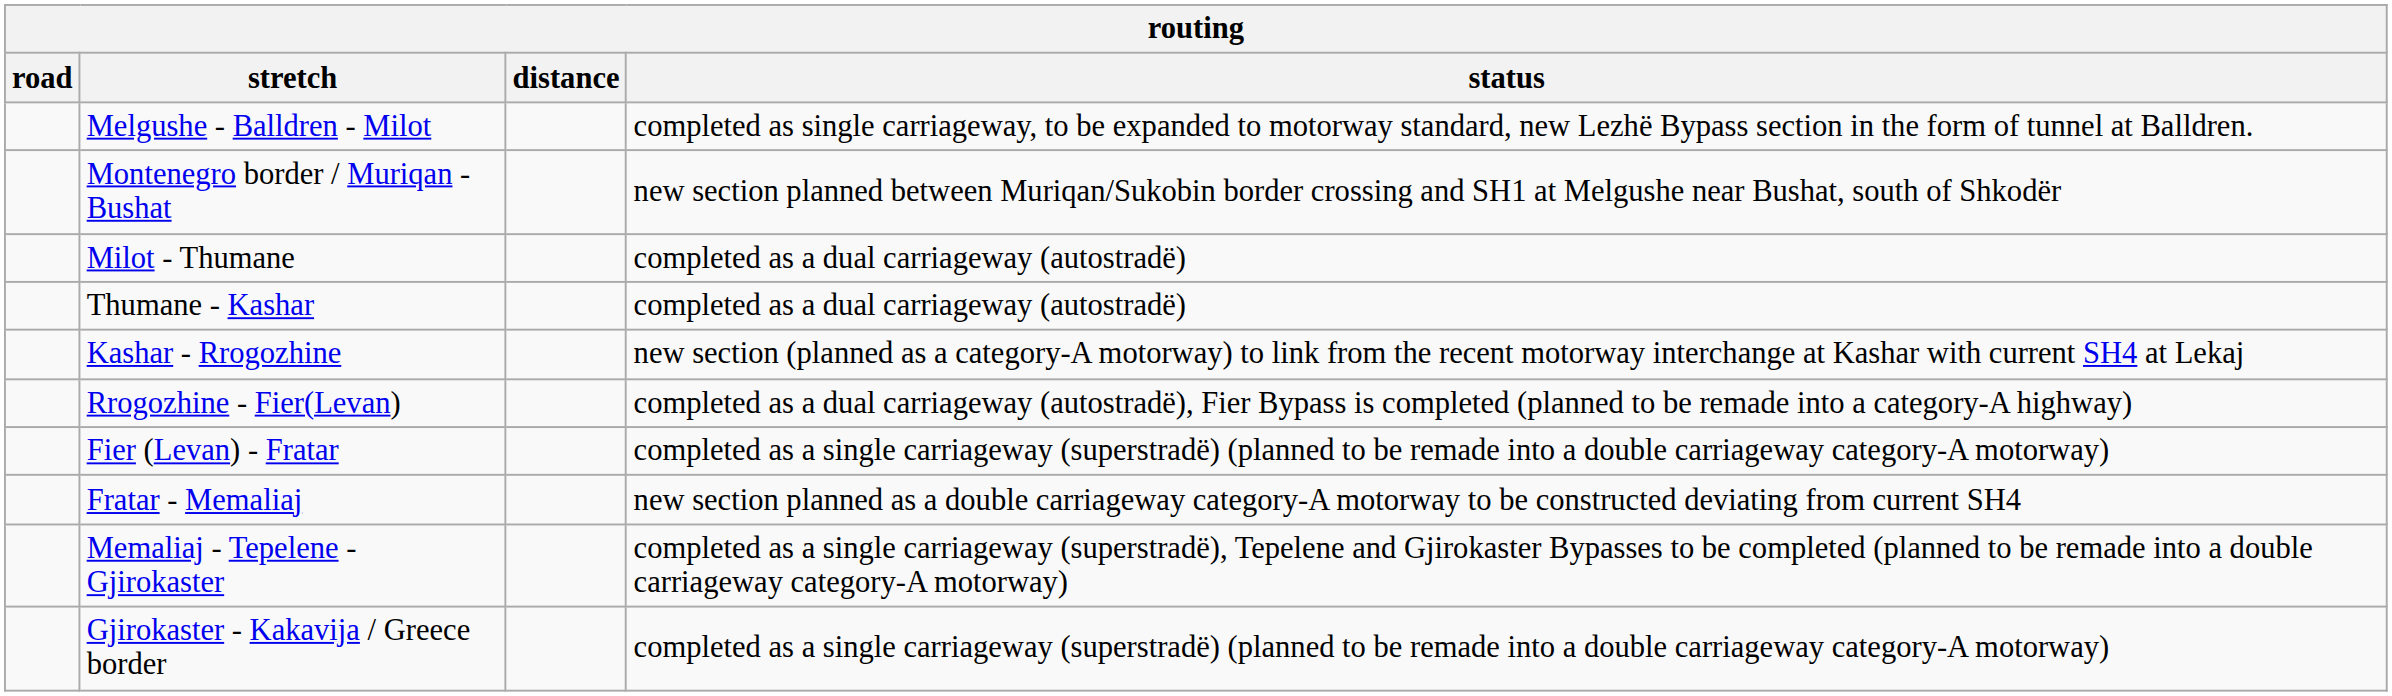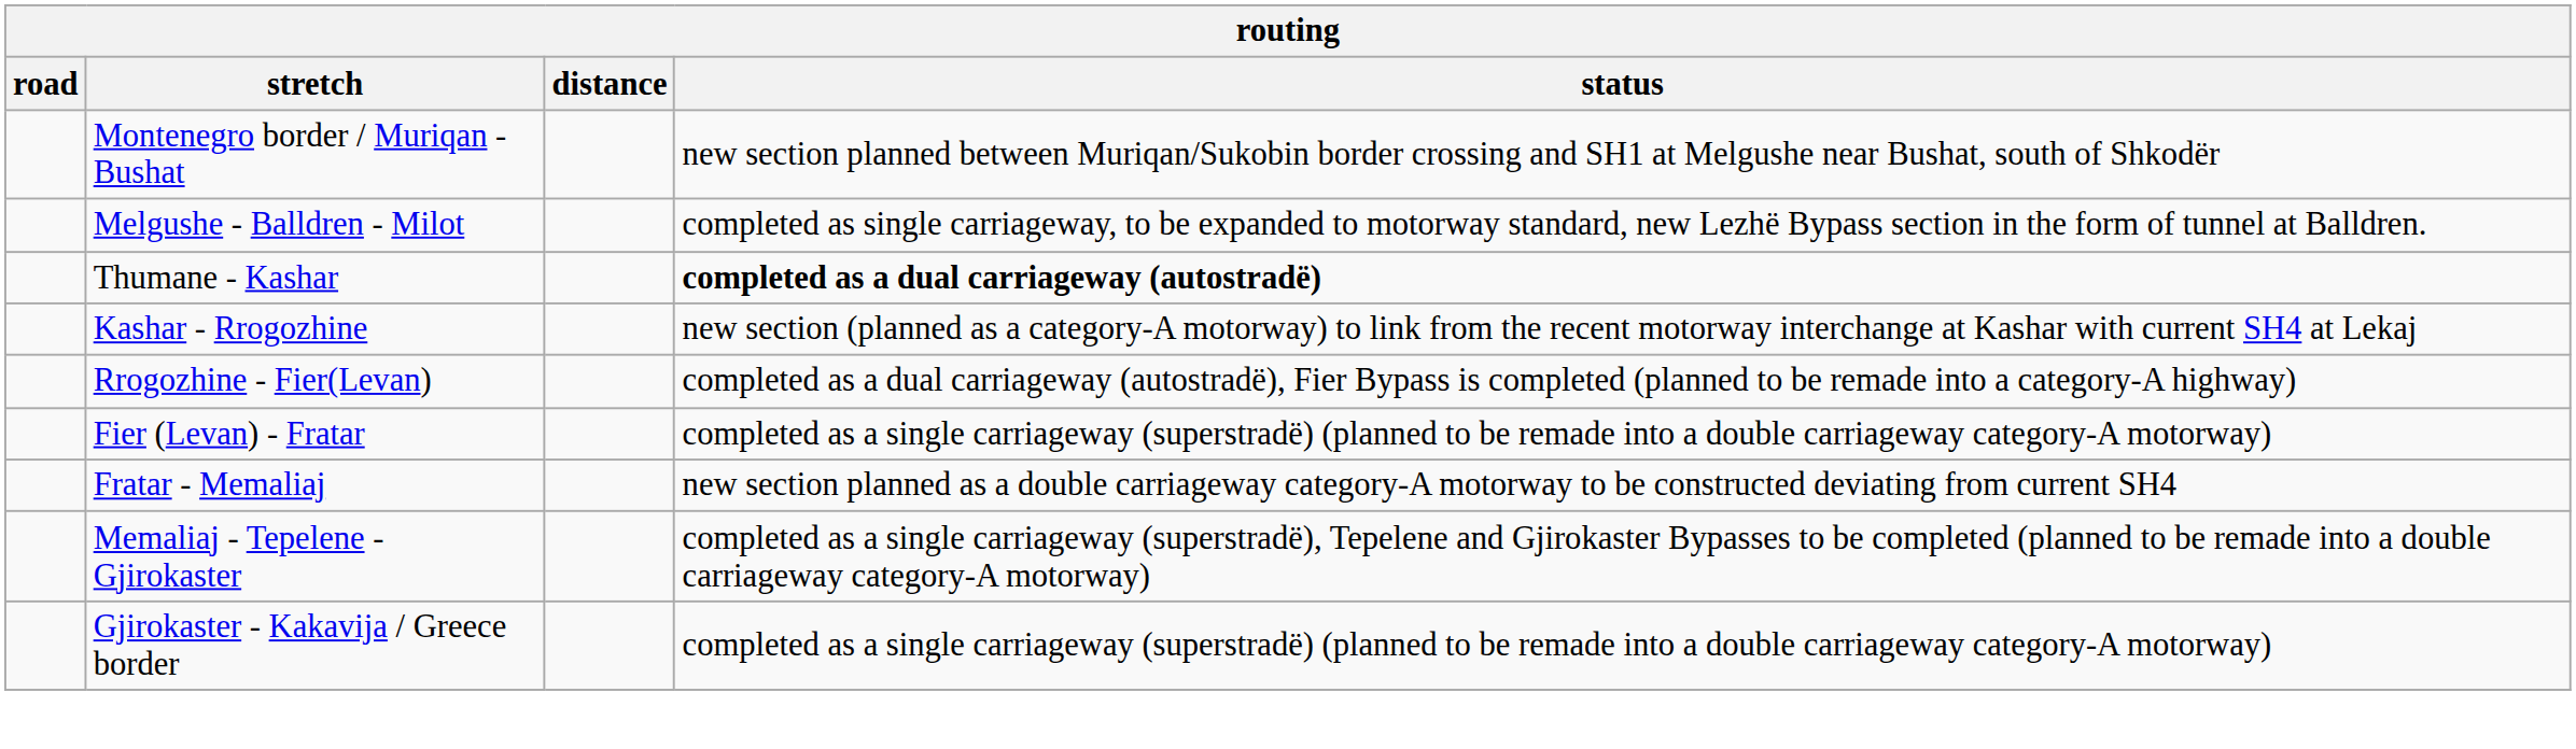rows swapped: Montenegro border / Muriqan - Bushat <-> Melgushe - Balldren - Milot
- row: Milot - Thumane | completed as a dual carriageway (autostradë)
Thumane - Kashar | status: normal -> bold
